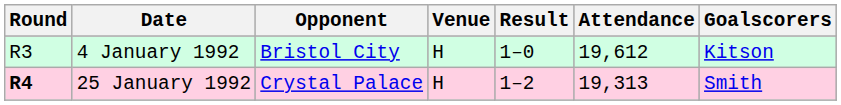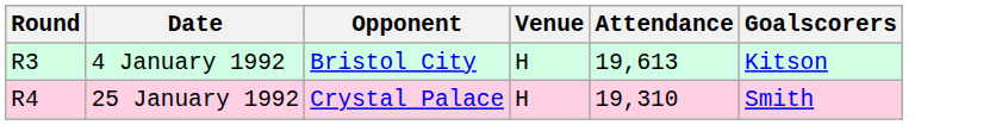- column: Result | 1–0 | 1–2
4 January 1992 | Attendance: 19,612 -> 19,613
25 January 1992 | Round: bold -> normal
25 January 1992 | Attendance: 19,313 -> 19,310
